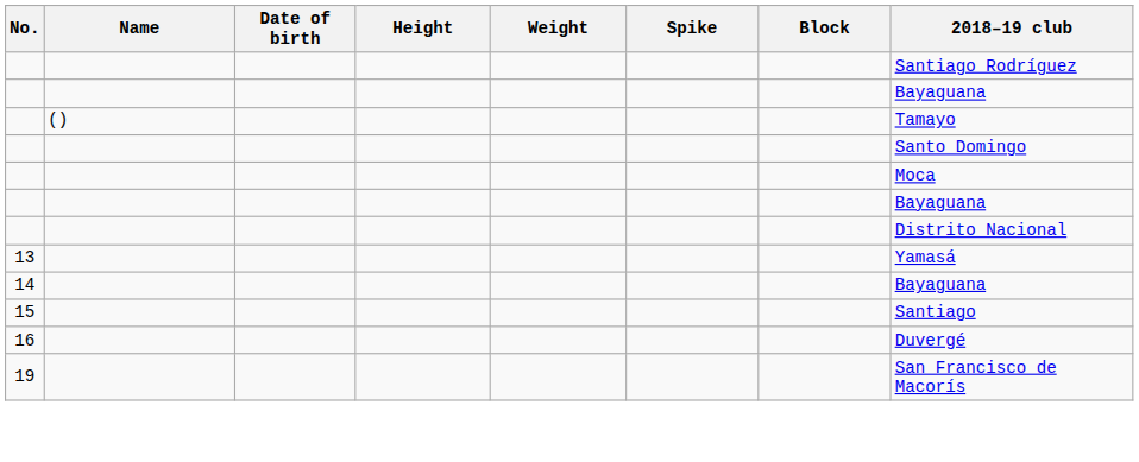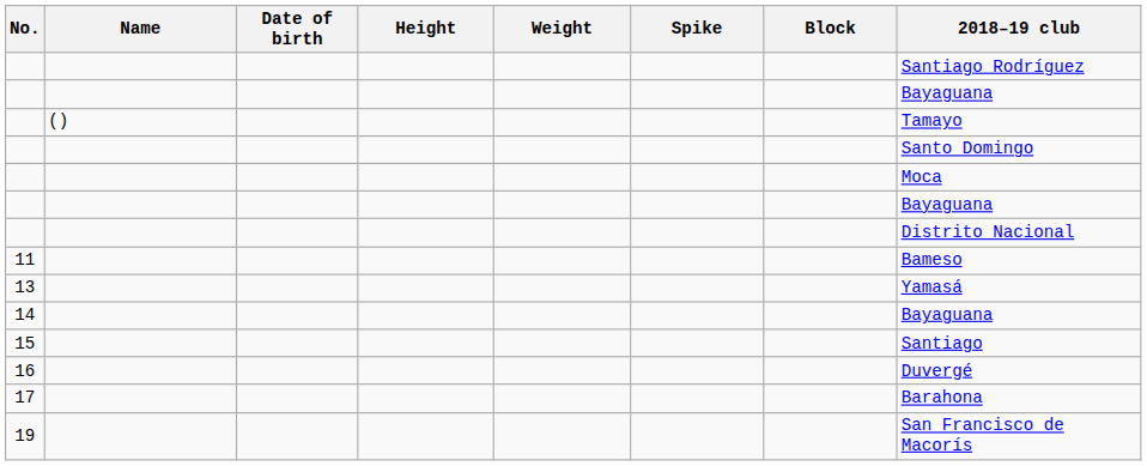+ row: 11 | Bameso
+ row: 17 | Barahona
